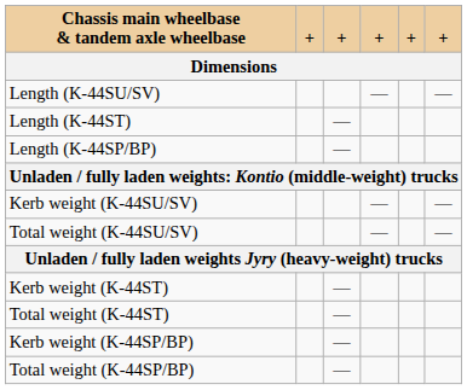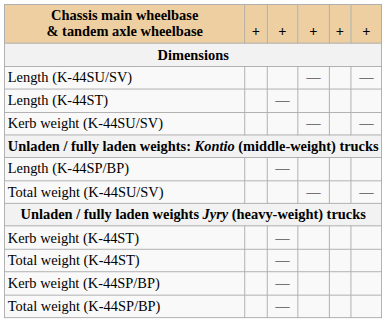rows swapped: Length (K-44SP/BP) <-> Kerb weight (K-44SU/SV)
